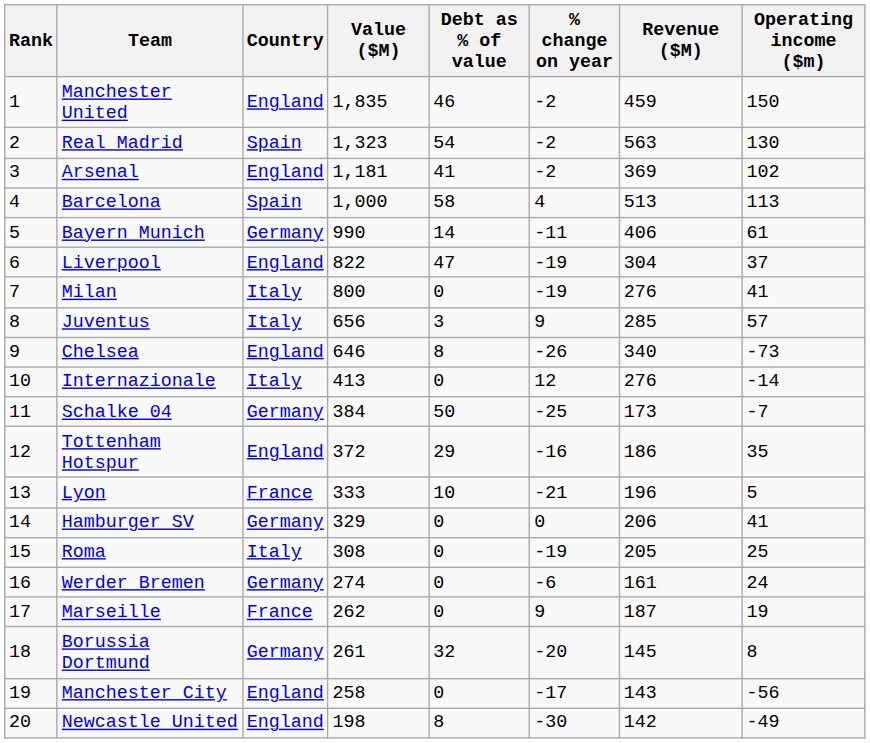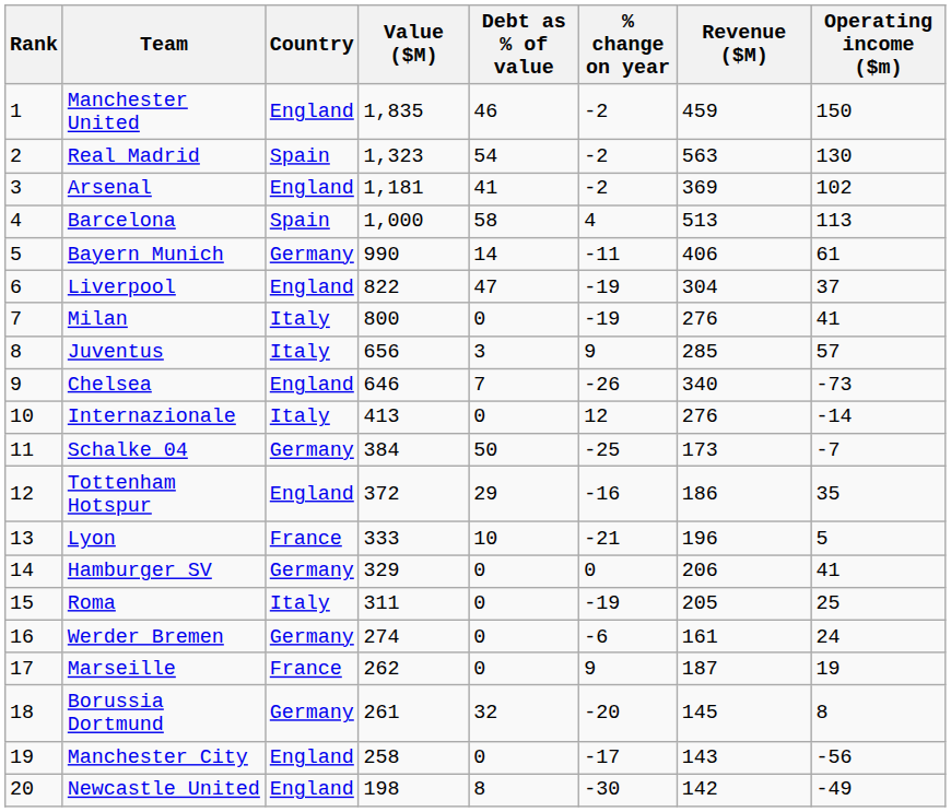Chelsea | Debt as % of value: 8 -> 7
Roma | Value ($M): 308 -> 311
